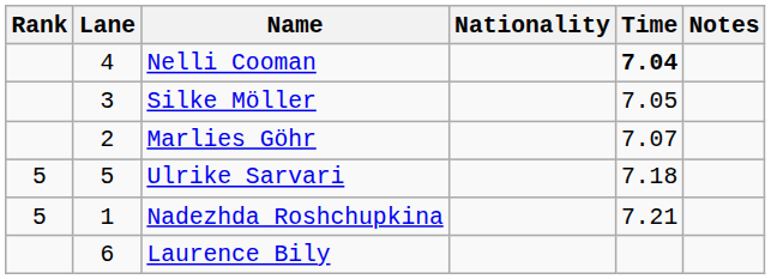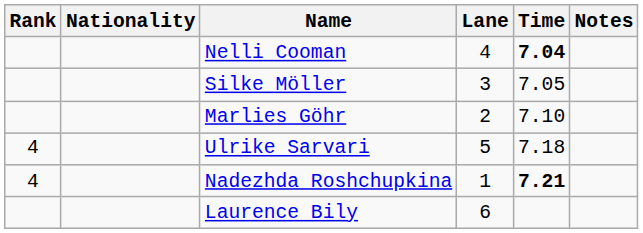columns swapped: Lane <-> Nationality
Marlies Göhr | Time: 7.07 -> 7.10
Ulrike Sarvari | Rank: 5 -> 4
Nadezhda Roshchupkina | Rank: 5 -> 4
Nadezhda Roshchupkina | Time: normal -> bold
